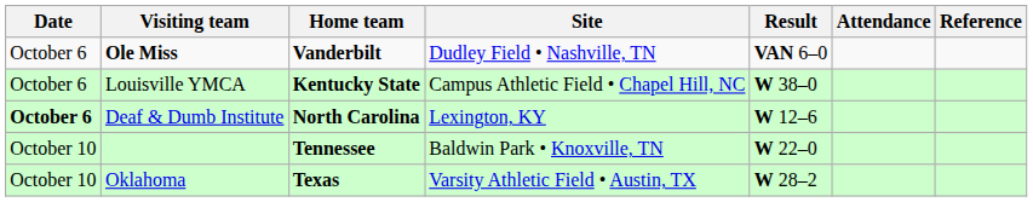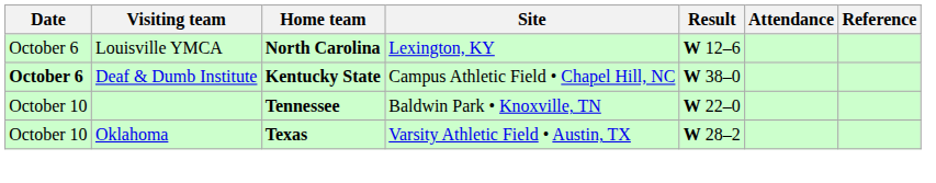- row: October 6 | Ole Miss | Vanderbilt | Dudley Field • Nashville, TN | VAN 6–0
Louisville YMCA | Home team: Kentucky State -> North Carolina
Louisville YMCA | Site: Campus Athletic Field • Chapel Hill, NC -> Lexington, KY
Louisville YMCA | Result: W 38–0 -> W 12–6
Deaf & Dumb Institute | Home team: North Carolina -> Kentucky State
Deaf & Dumb Institute | Site: Lexington, KY -> Campus Athletic Field • Chapel Hill, NC
Deaf & Dumb Institute | Result: W 12–6 -> W 38–0
